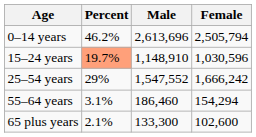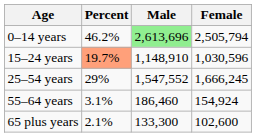0–14 years | Male: no background -> lightgreen background
25–54 years | Female: 1,666,242 -> 1,666,245
55–64 years | Female: 154,294 -> 154,924
